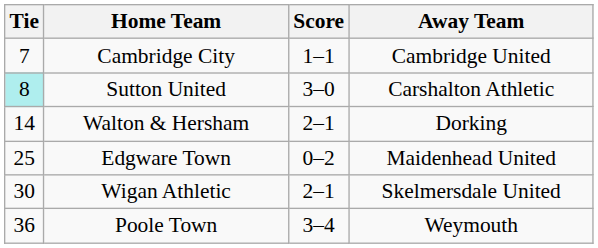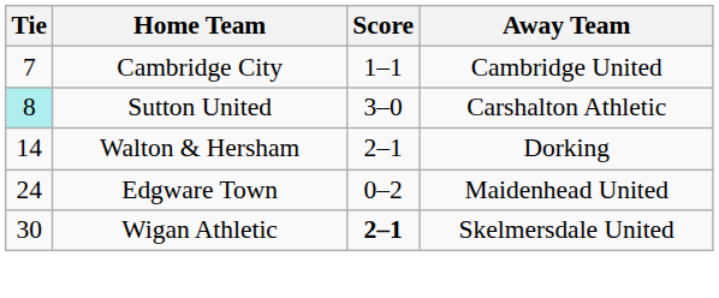Edgware Town | Tie: 25 -> 24
Wigan Athletic | Score: normal -> bold
- row: 36 | Poole Town | 3–4 | Weymouth
